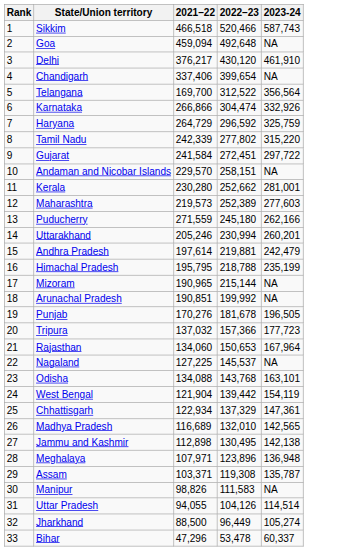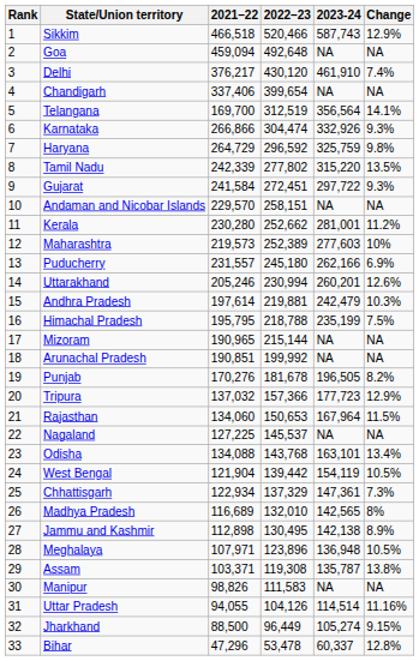+ column: Change | 12.9% | NA | 7.4% | NA | 14.1% | 9.3% | 9.8% | 13.5% | 9.3% | NA | 11.2% | 10% | 6.9% | 12.6% | 10.3% | 7.5% | NA | NA | 8.2% | 12.9% | 11.5% | NA | 13.4% | 10.5% | 7.3% | 8% | 8.9% | 10.5% | 13.8% | NA | 11.16% | 9.15% | 12.8%
Telangana | 2022–23: 312,522 -> 312,519
Puducherry | 2021–22: 271,559 -> 231,557
